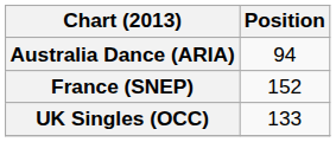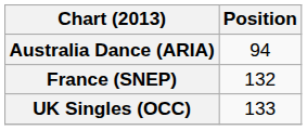France (SNEP) | Position: 152 -> 132
